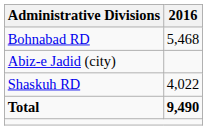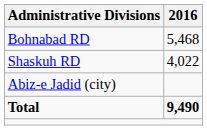rows swapped: Shaskuh RD <-> Abiz-e Jadid (city)
